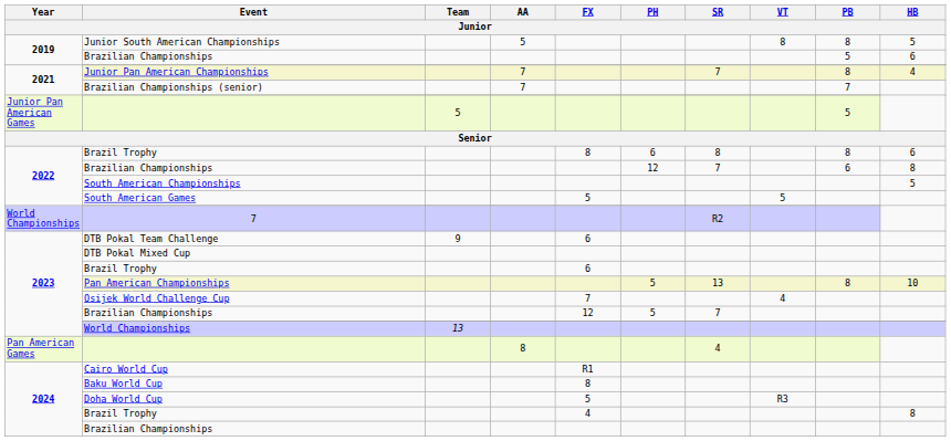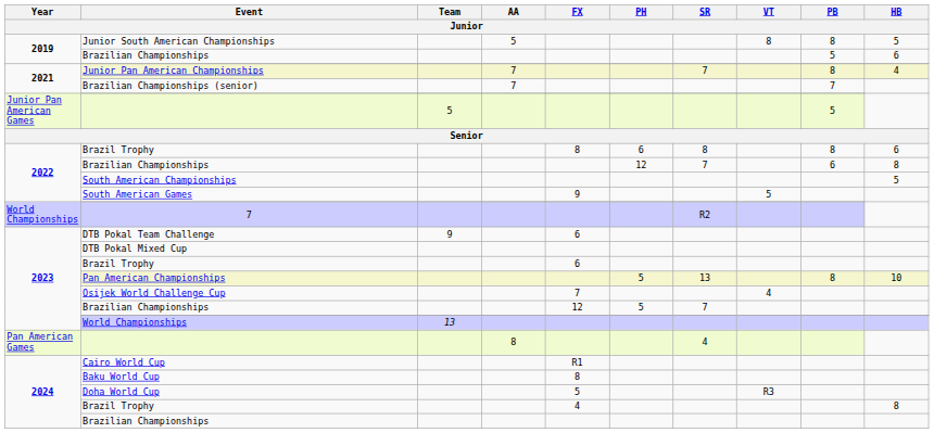South American Games | FX: 5 -> 9
